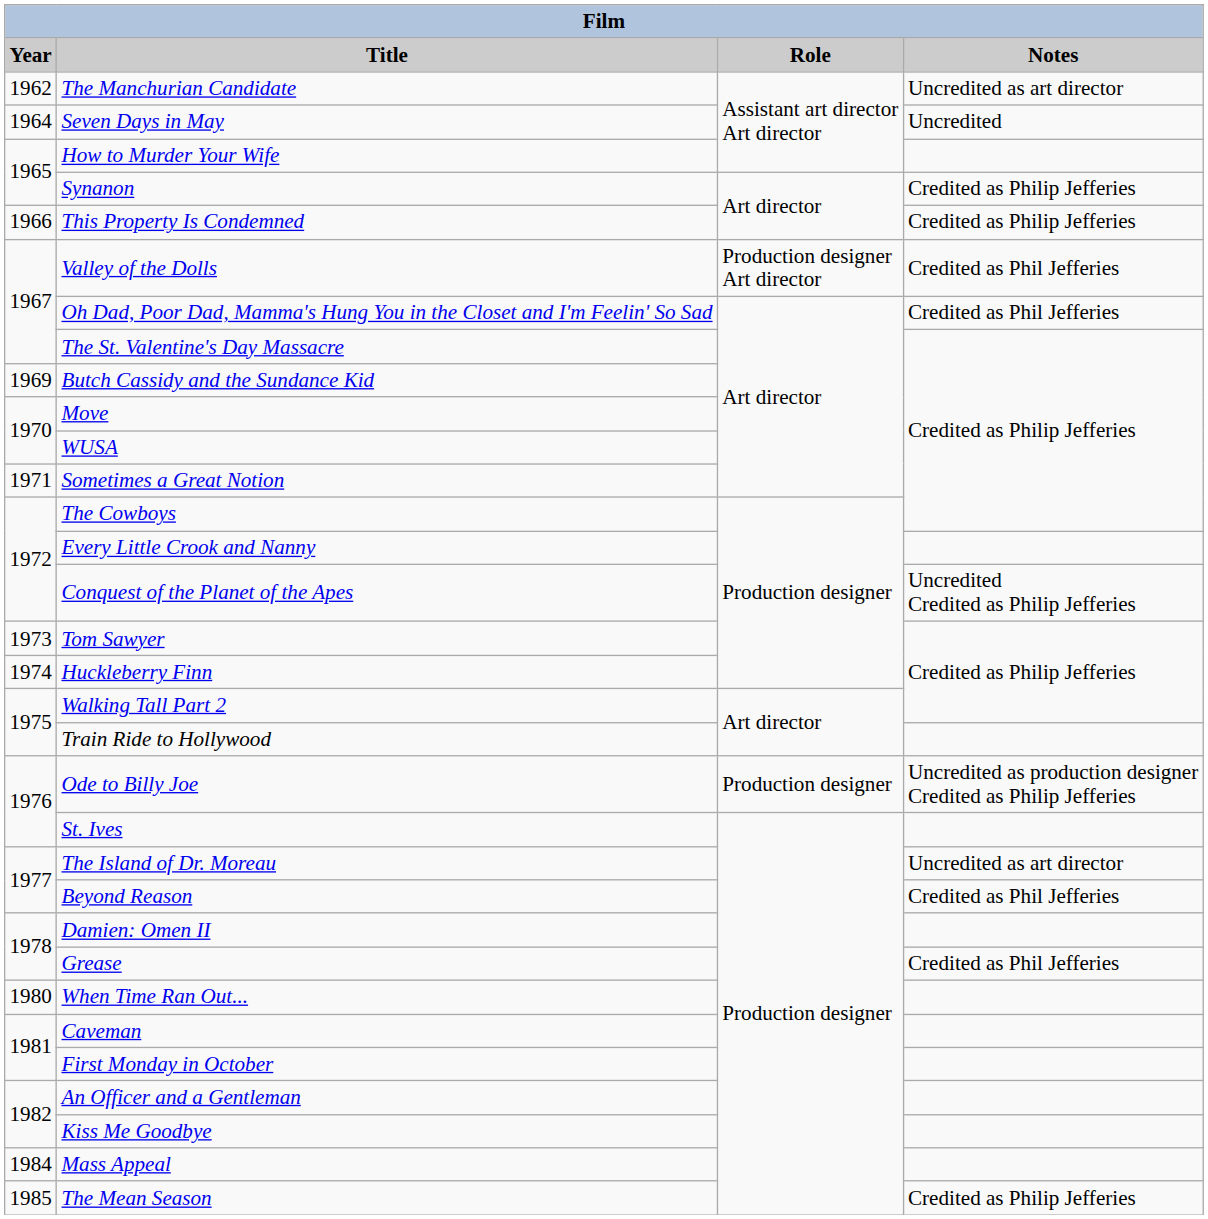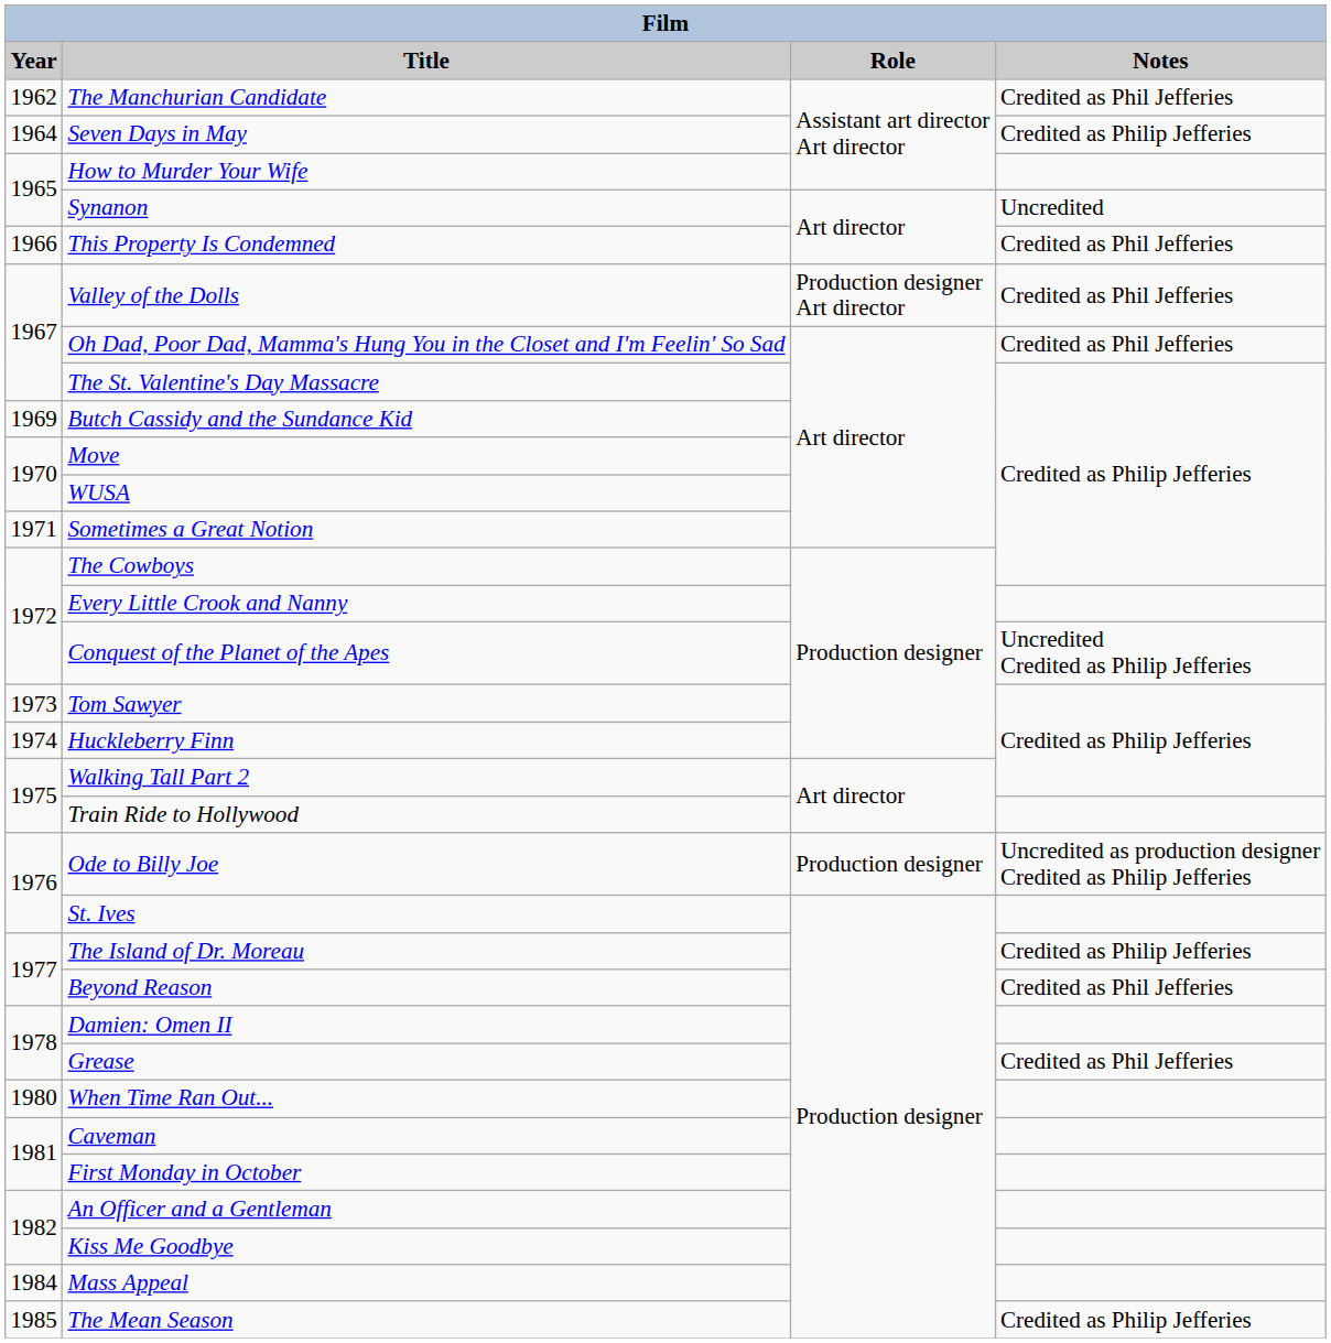The Manchurian Candidate | Notes: Uncredited as art director -> Credited as Phil Jefferies
Seven Days in May | Notes: Uncredited -> Credited as Philip Jefferies
Synanon | Notes: Credited as Philip Jefferies -> Uncredited
This Property Is Condemned | Notes: Credited as Philip Jefferies -> Credited as Phil Jefferies
The Island of Dr. Moreau | Notes: Uncredited as art director -> Credited as Philip Jefferies
